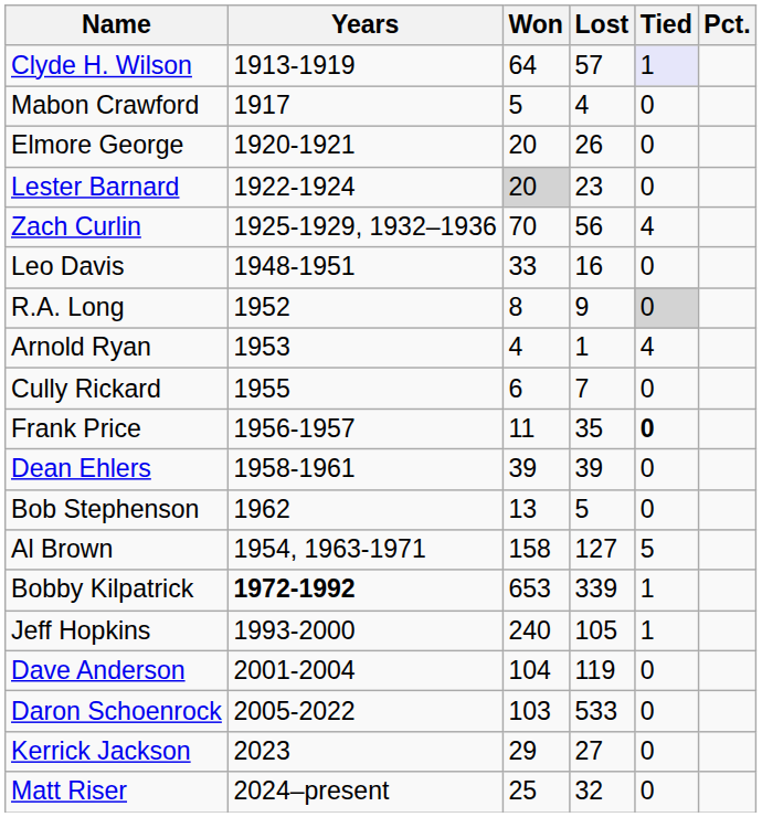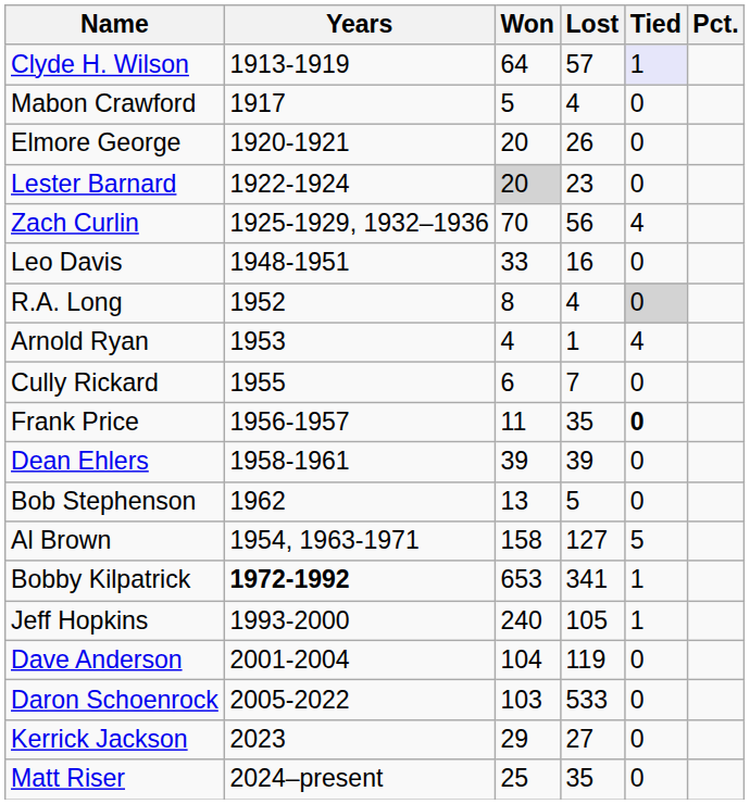R.A. Long | Lost: 9 -> 4
Bobby Kilpatrick | Lost: 339 -> 341
Matt Riser | Lost: 32 -> 35
